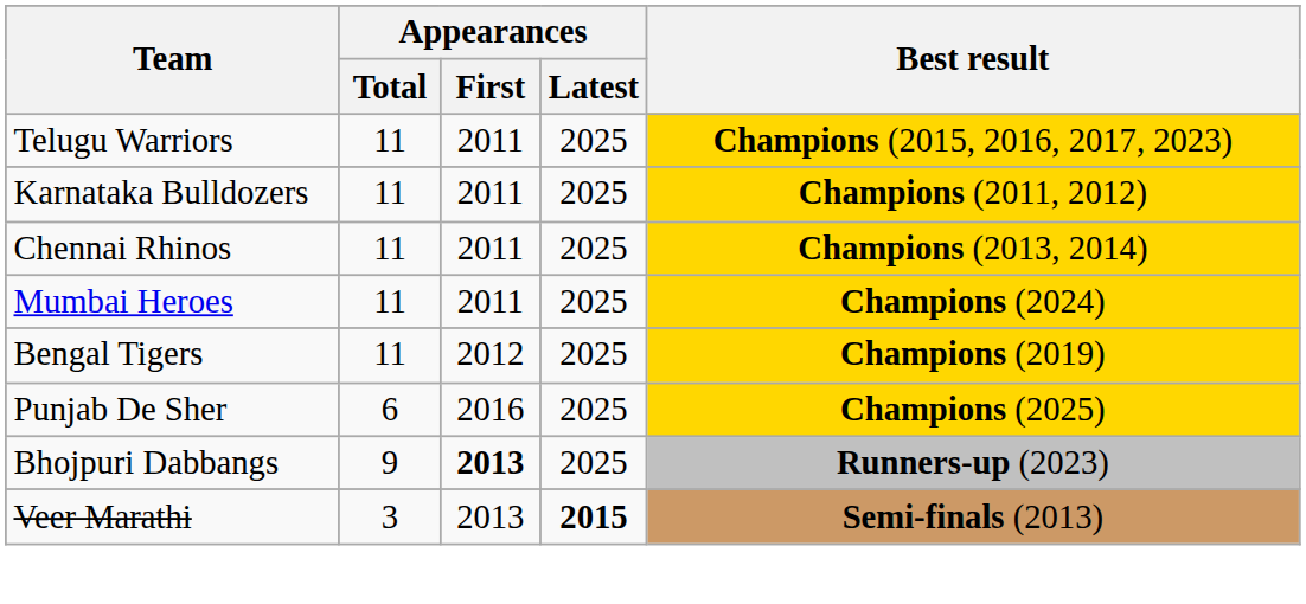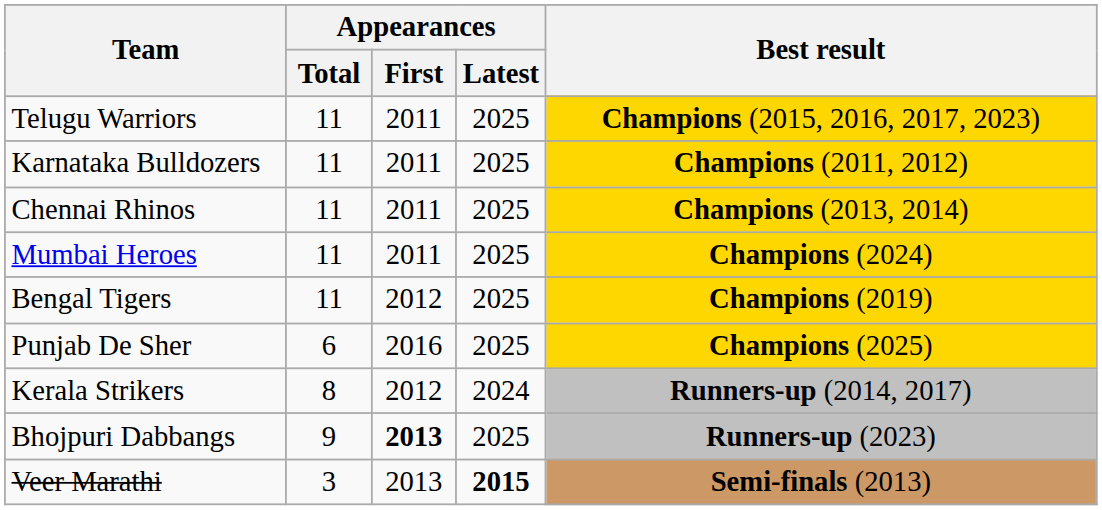+ row: Kerala Strikers | 8 | 2012 | 2024 | Runners-up (2014, 2017)
